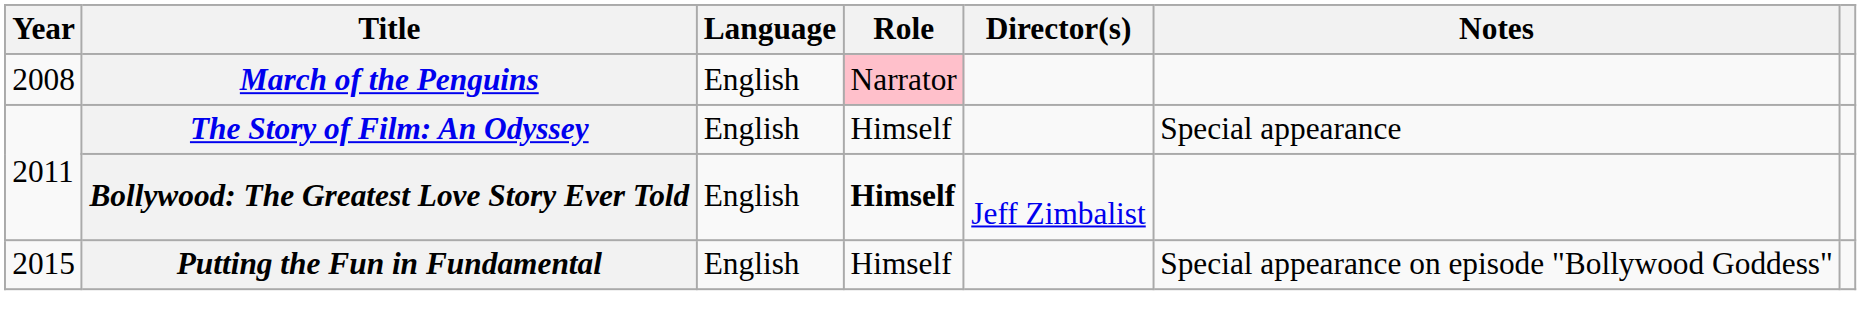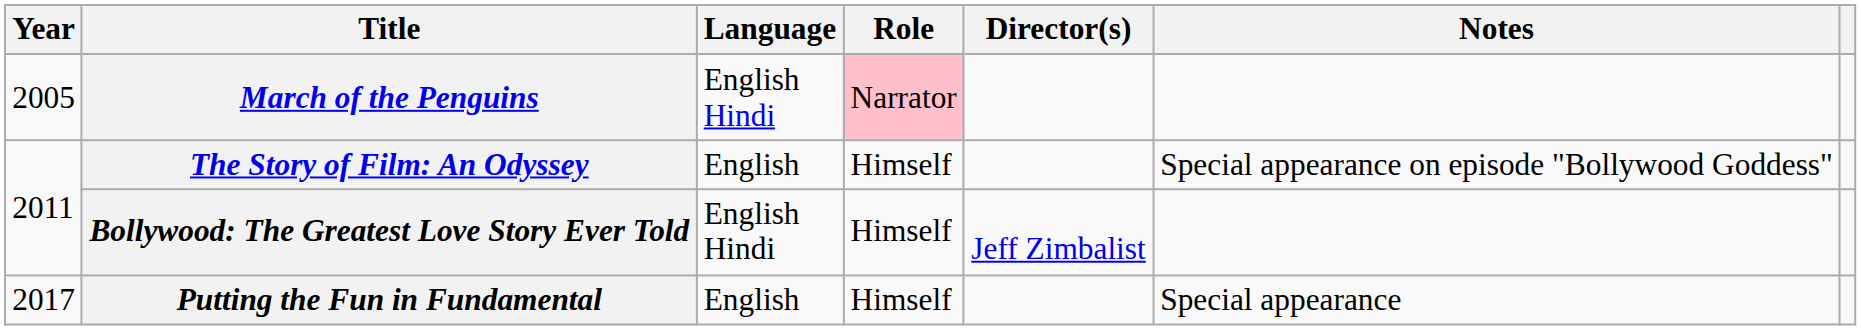March of the Penguins | Year: 2008 -> 2005
March of the Penguins | Language: English -> English Hindi
The Story of Film: An Odyssey | Notes: Special appearance -> Special appearance on episode "Bollywood Goddess"
Bollywood: The Greatest Love Story Ever Told | Language: English -> English Hindi
Bollywood: The Greatest Love Story Ever Told | Role: bold -> normal
Putting the Fun in Fundamental | Year: 2015 -> 2017
Putting the Fun in Fundamental | Notes: Special appearance on episode "Bollywood Goddess" -> Special appearance
